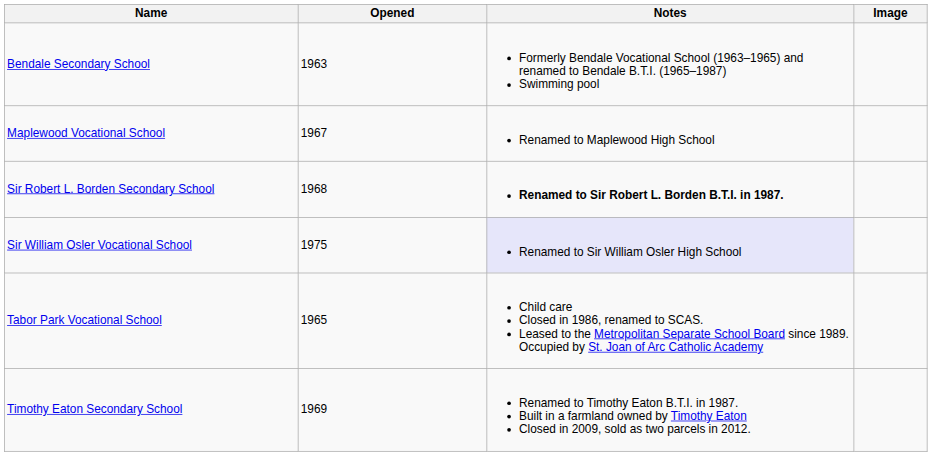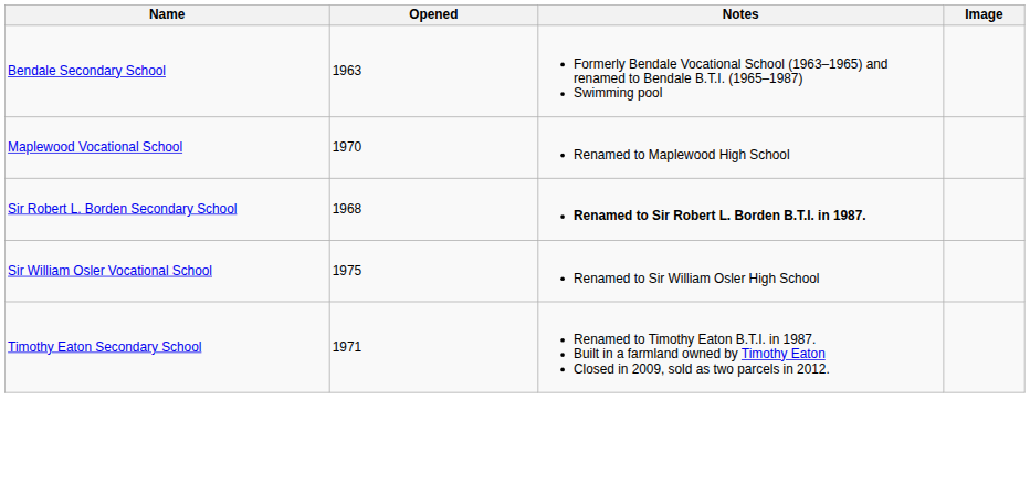Maplewood Vocational School | Opened: 1967 -> 1970
Sir William Osler Vocational School | Notes: lavender background -> no background
- row: Tabor Park Vocational School | 1965 | Child care Closed in 1986, renamed to SCAS. Leased to the Metropolitan Separate School Board since 1989. Occupied by St. Joan of Arc Catholic Academy
Timothy Eaton Secondary School | Opened: 1969 -> 1971
